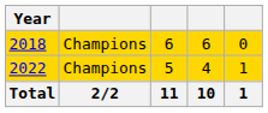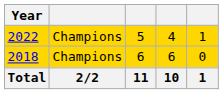rows swapped: 2018 <-> 2022
